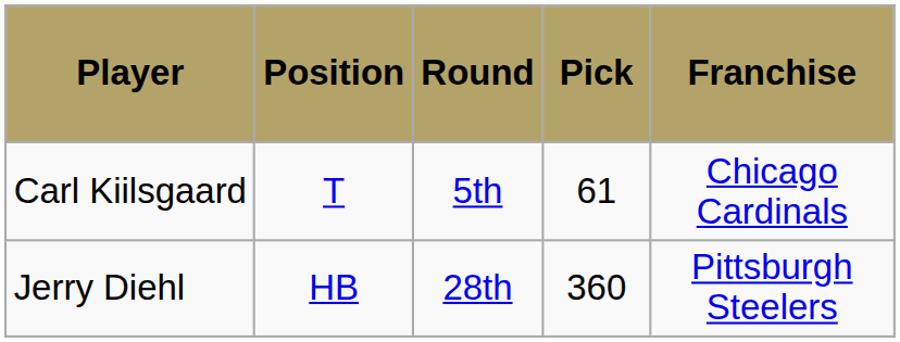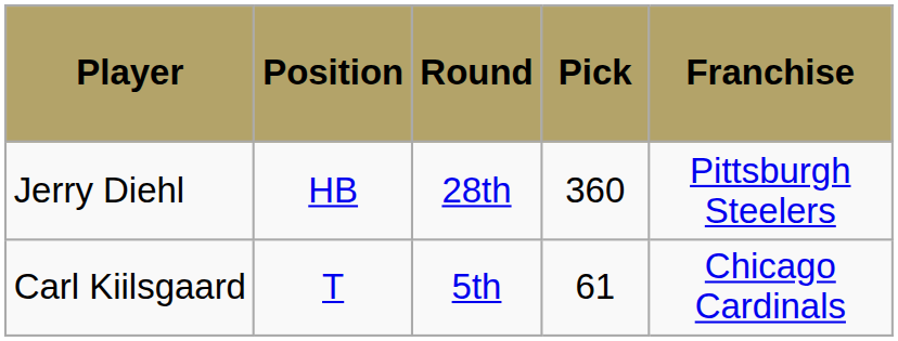rows swapped: Carl Kiilsgaard <-> Jerry Diehl
